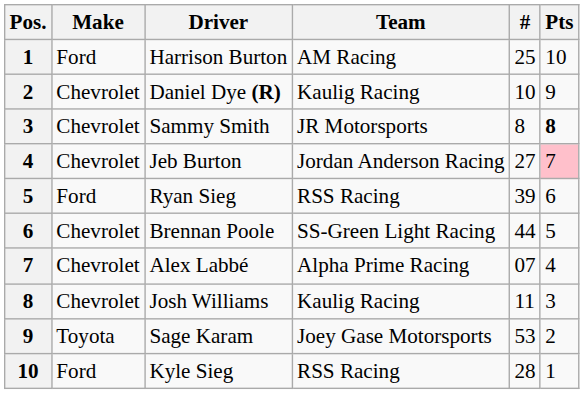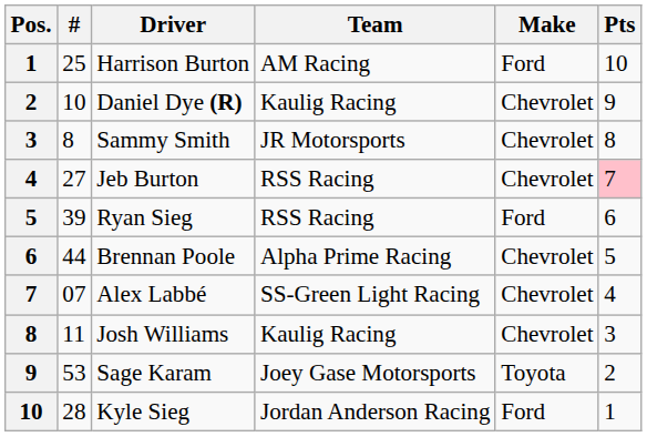columns swapped: # <-> Make
Sammy Smith | Pts: bold -> normal
Jeb Burton | Team: Jordan Anderson Racing -> RSS Racing
Brennan Poole | Team: SS-Green Light Racing -> Alpha Prime Racing
Alex Labbé | Team: Alpha Prime Racing -> SS-Green Light Racing
Kyle Sieg | Team: RSS Racing -> Jordan Anderson Racing
